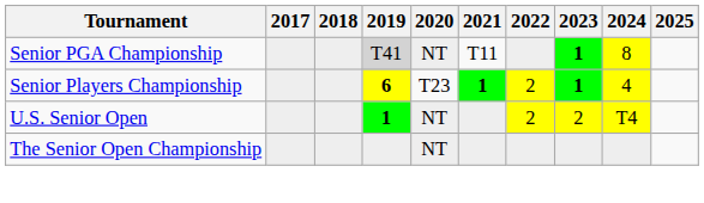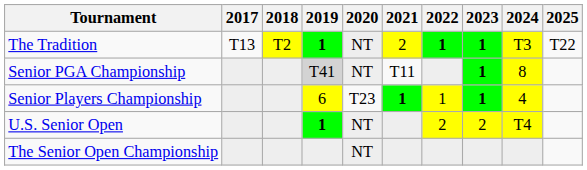+ row: The Tradition | T13 | T2 | 1 | NT | 2 | 1 | 1 | T3 | T22
Senior Players Championship | 2019: bold -> normal
Senior Players Championship | 2022: 2 -> 1
